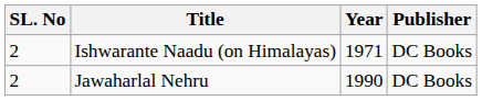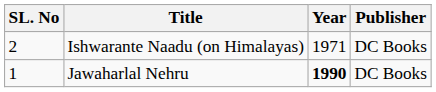Jawaharlal Nehru | SL. No: 2 -> 1
Jawaharlal Nehru | Year: normal -> bold
